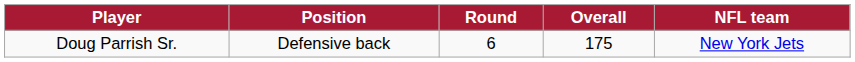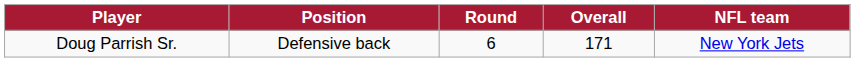Doug Parrish Sr. | Overall: 175 -> 171
